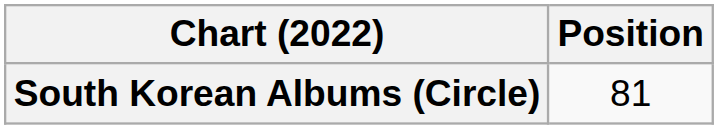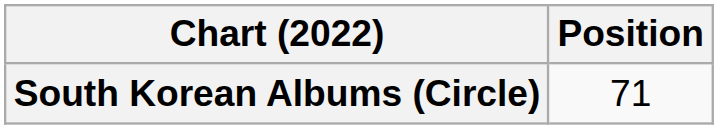South Korean Albums (Circle) | Position: 81 -> 71
